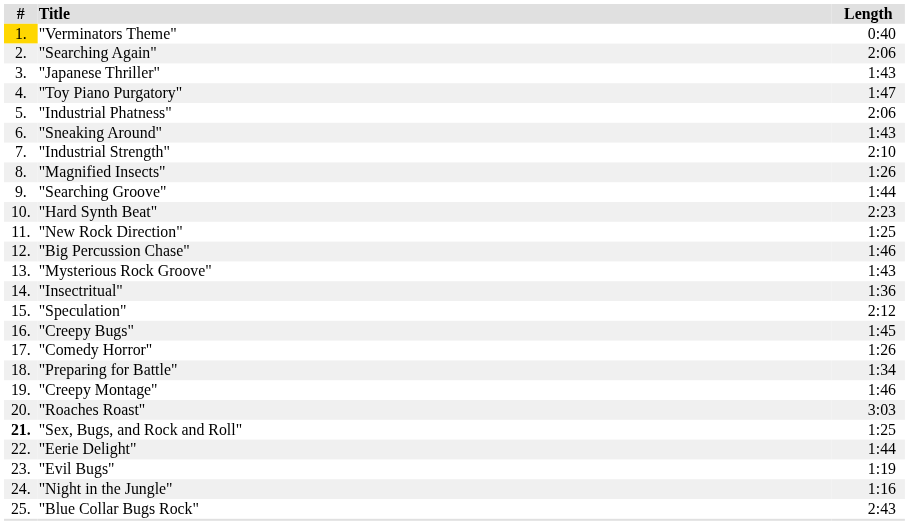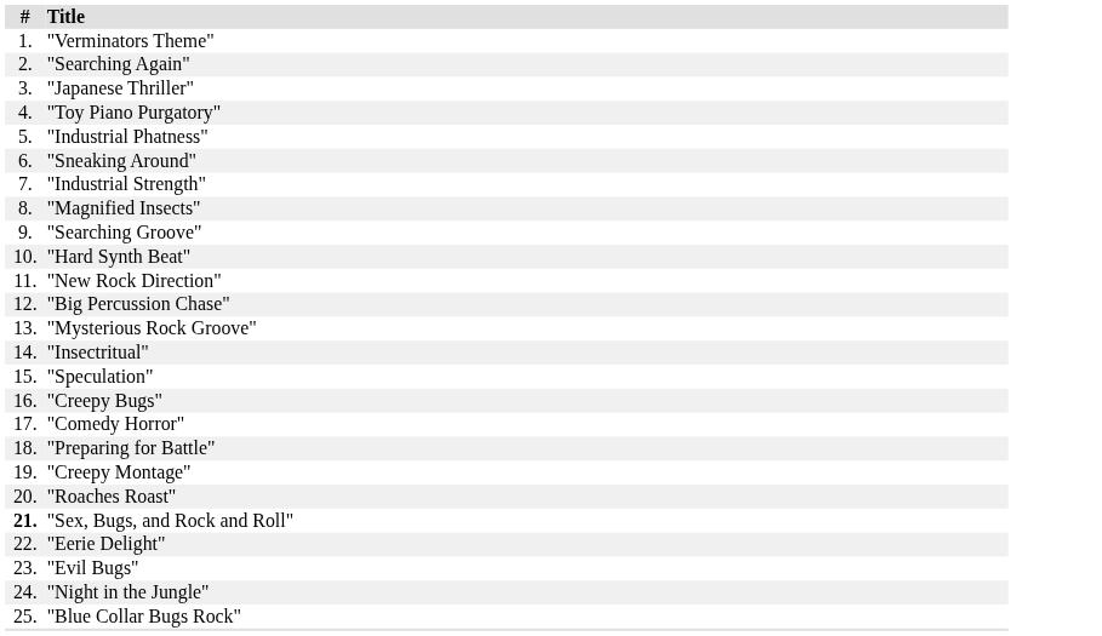- column: Length | 0:40 | 2:06 | 1:43 | 1:47 | 2:06 | 1:43 | 2:10 | 1:26 | 1:44 | 2:23 | 1:25 | 1:46 | 1:43 | 1:36 | 2:12 | 1:45 | 1:26 | 1:34 | 1:46 | 3:03 | 1:25 | 1:44 | 1:19 | 1:16 | 2:43
"Verminators Theme" | #: gold background -> no background
